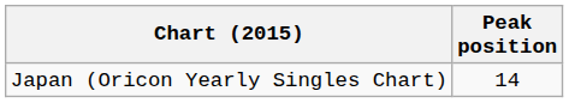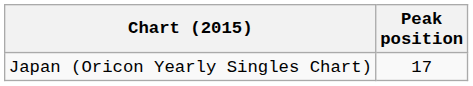Japan (Oricon Yearly Singles Chart) | Peak position: 14 -> 17
